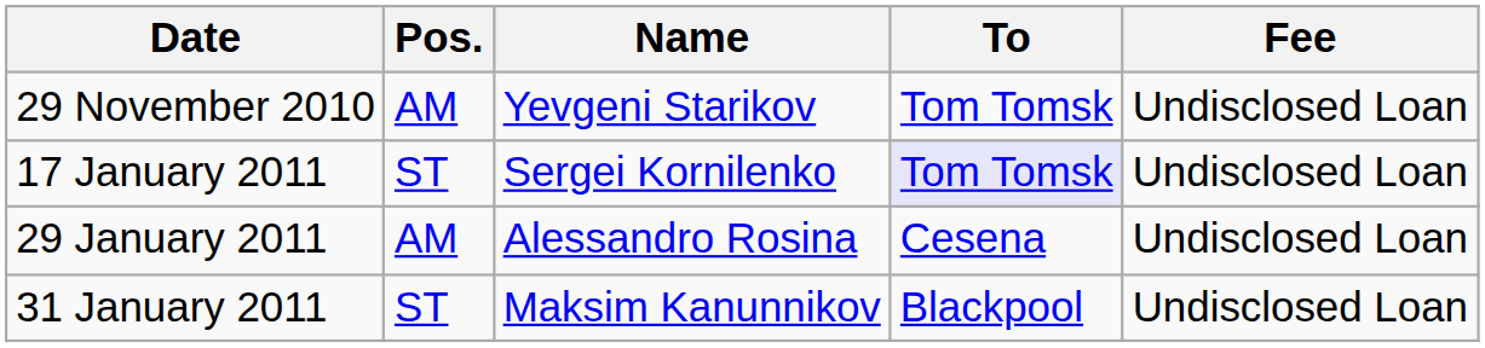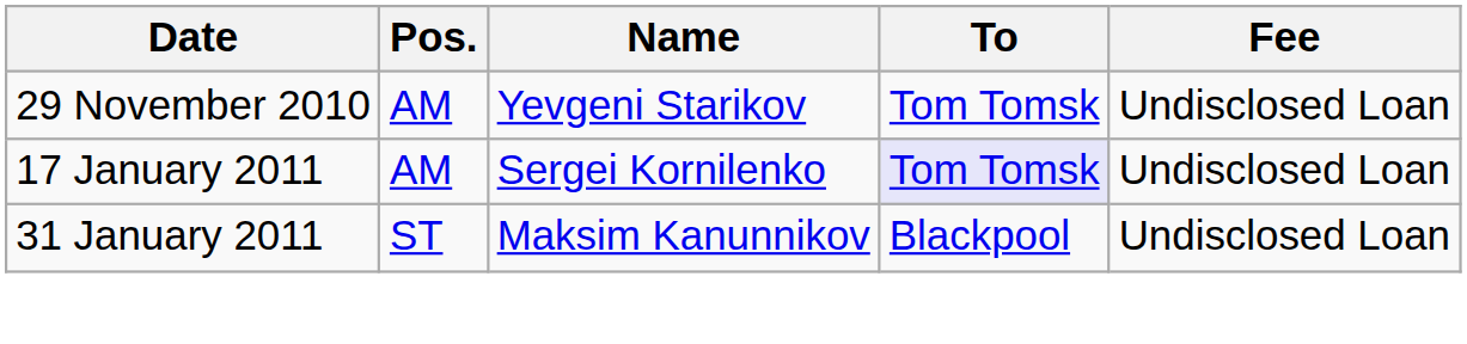17 January 2011 | Pos.: ST -> AM
- row: 29 January 2011 | AM | Alessandro Rosina | Cesena | Undisclosed Loan
